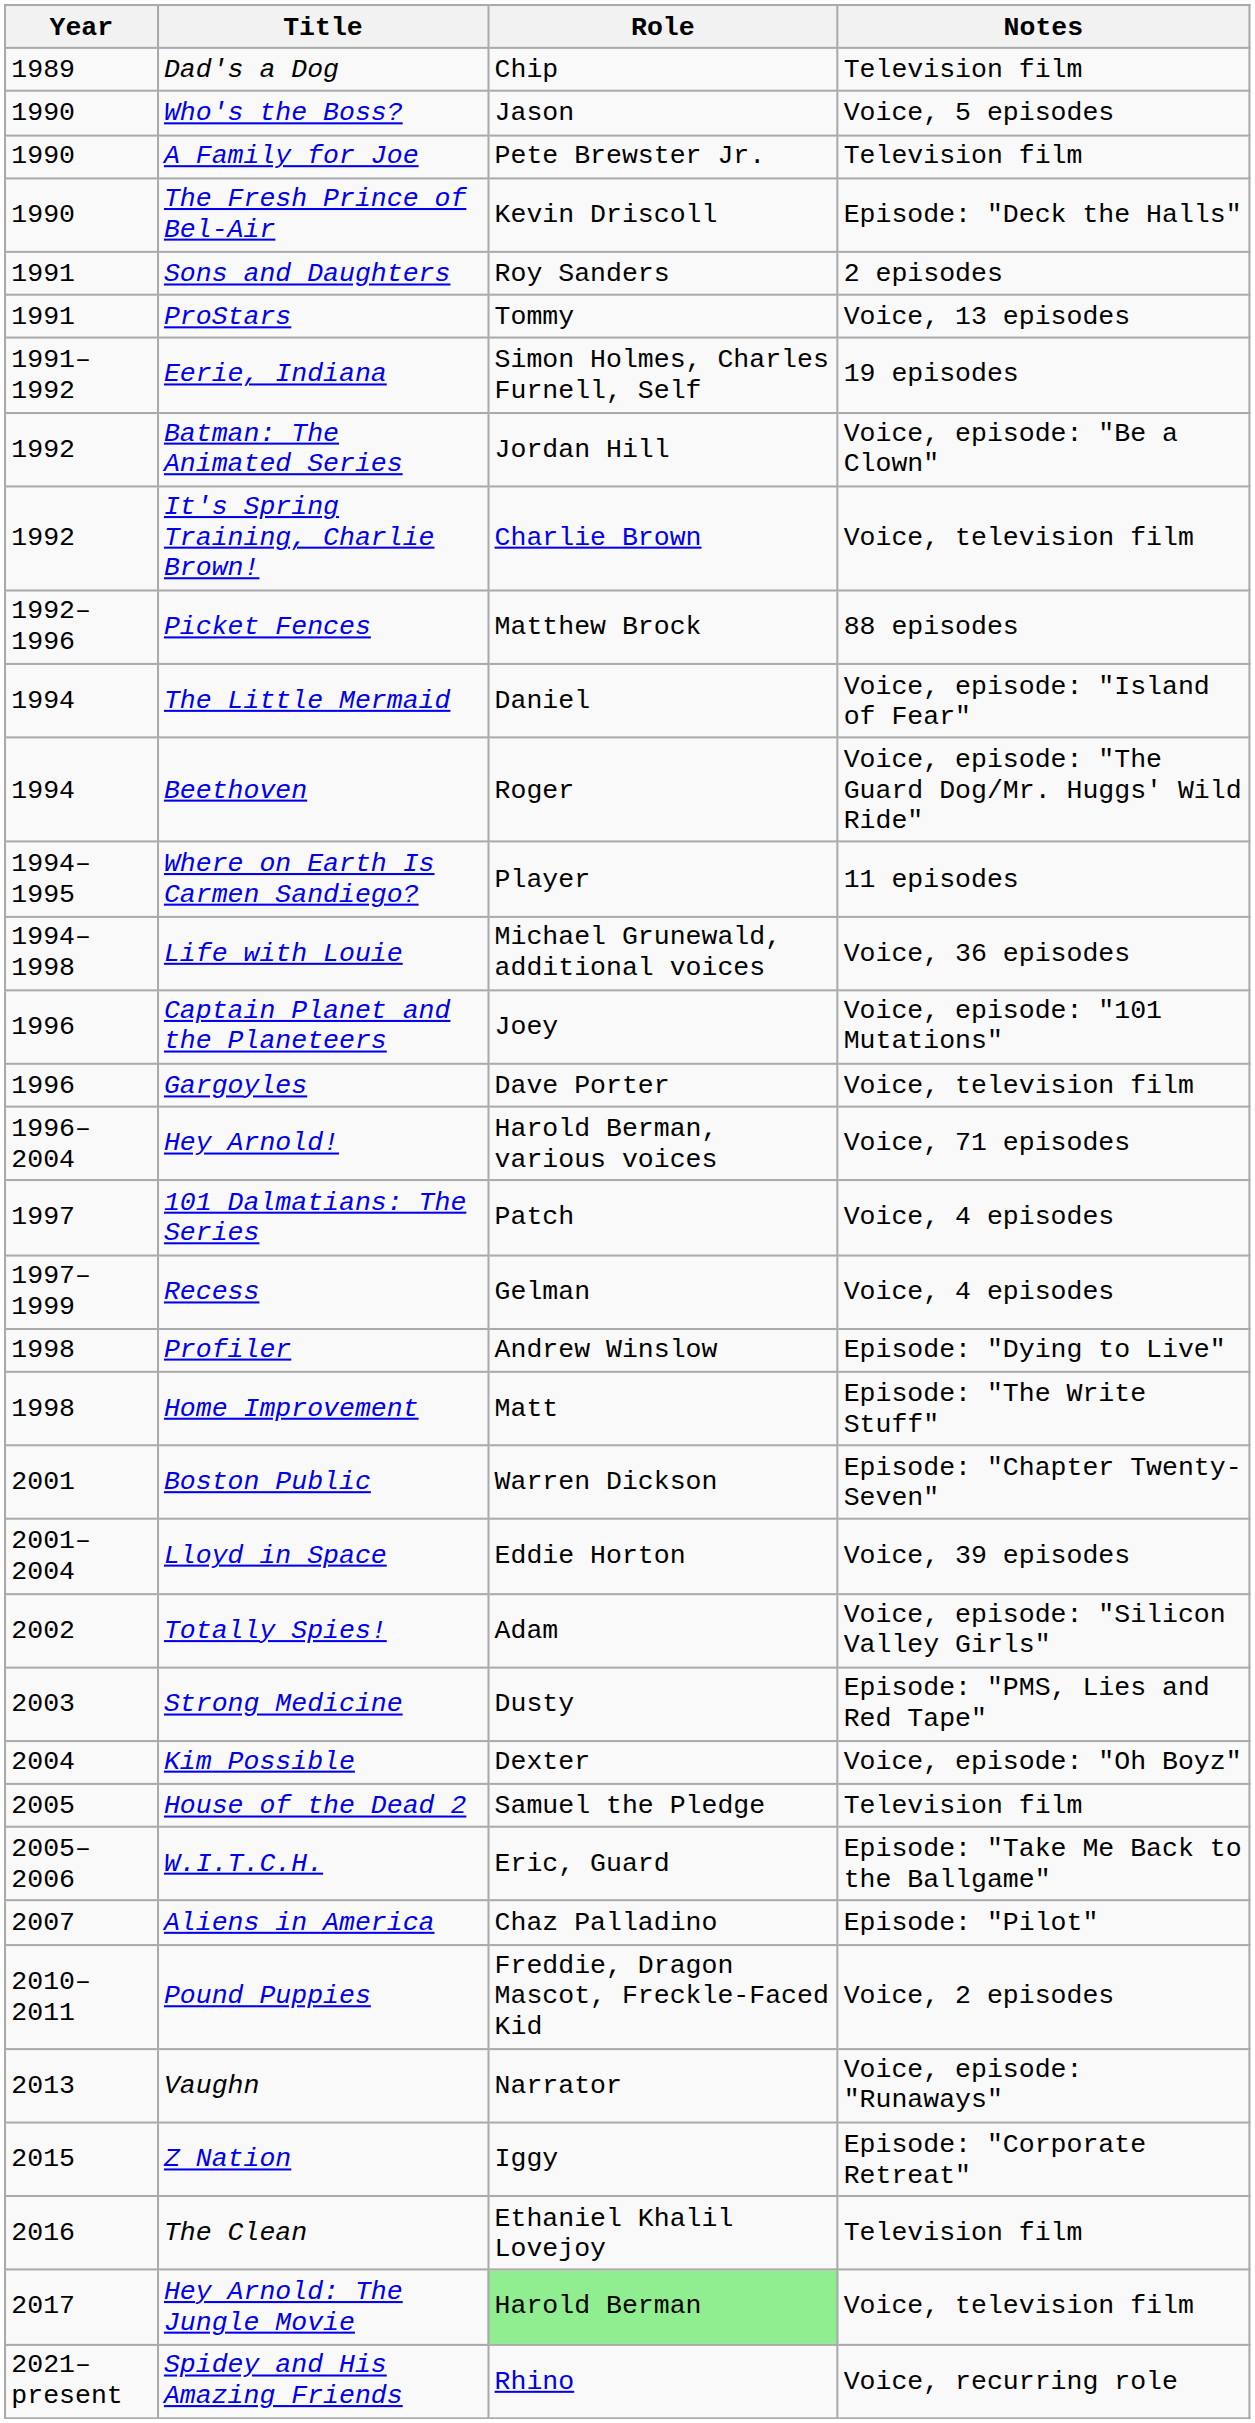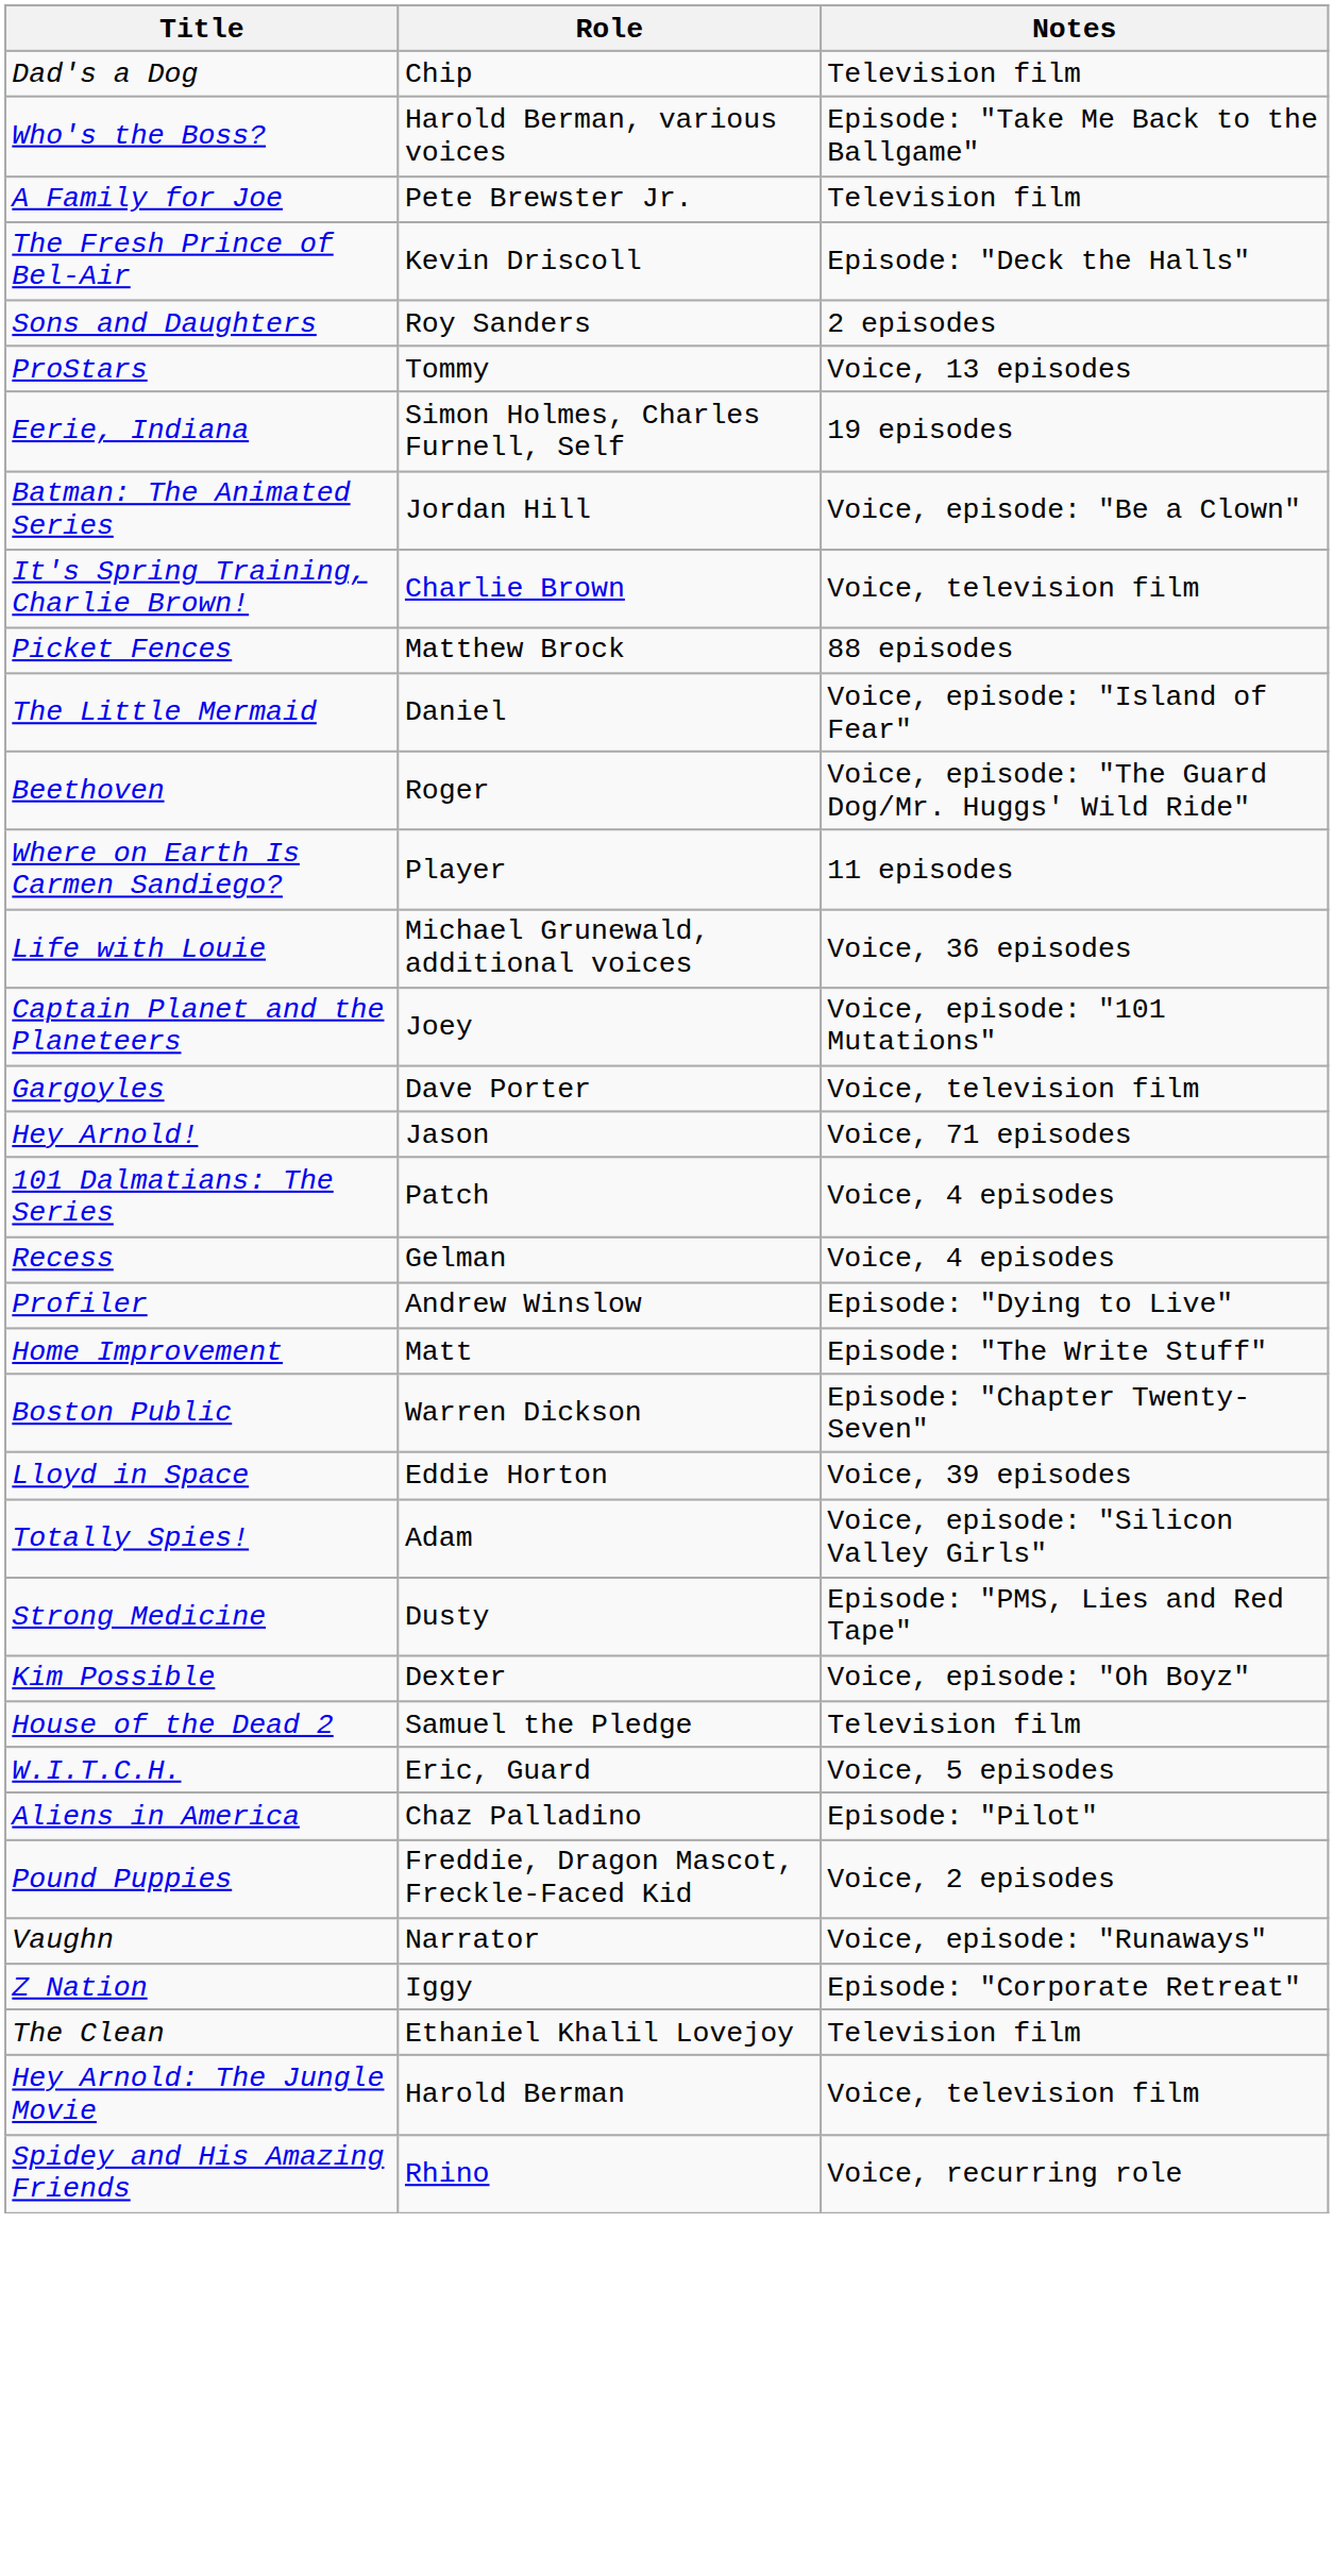- column: Year | 1989 | 1990 | 1990 | 1990 | 1991 | 1991 | 1991–1992 | 1992 | 1992 | 1992–1996 | 1994 | 1994 | 1994–1995 | 1994–1998 | 1996 | 1996 | 1996–2004 | 1997 | 1997–1999 | 1998 | 1998 | 2001 | 2001–2004 | 2002 | 2003 | 2004 | 2005 | 2005–2006 | 2007 | 2010–2011 | 2013 | 2015 | 2016 | 2017 | 2021–present
Who's the Boss? | Role: Jason -> Harold Berman, various voices
Who's the Boss? | Notes: Voice, 5 episodes -> Episode: "Take Me Back to the Ballgame"
Hey Arnold! | Role: Harold Berman, various voices -> Jason
W.I.T.C.H. | Notes: Episode: "Take Me Back to the Ballgame" -> Voice, 5 episodes
Hey Arnold: The Jungle Movie | Role: lightgreen background -> no background
